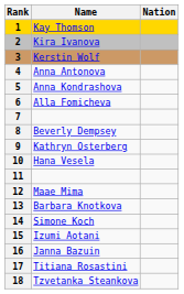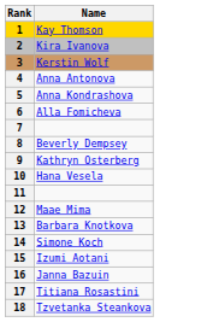- column: Nation
